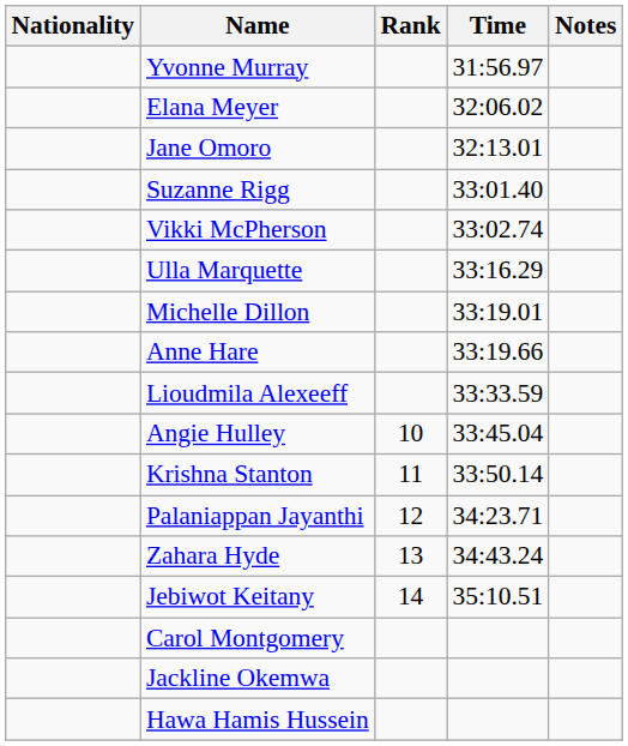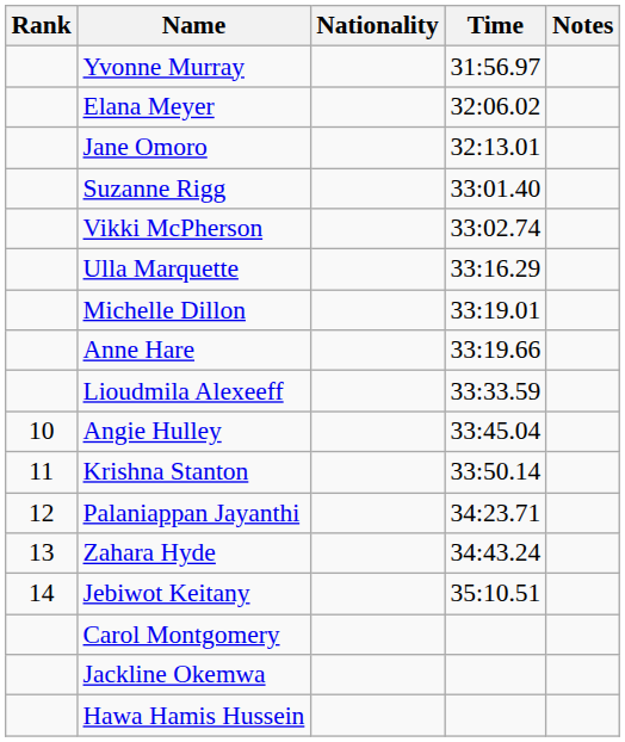columns swapped: Rank <-> Nationality
